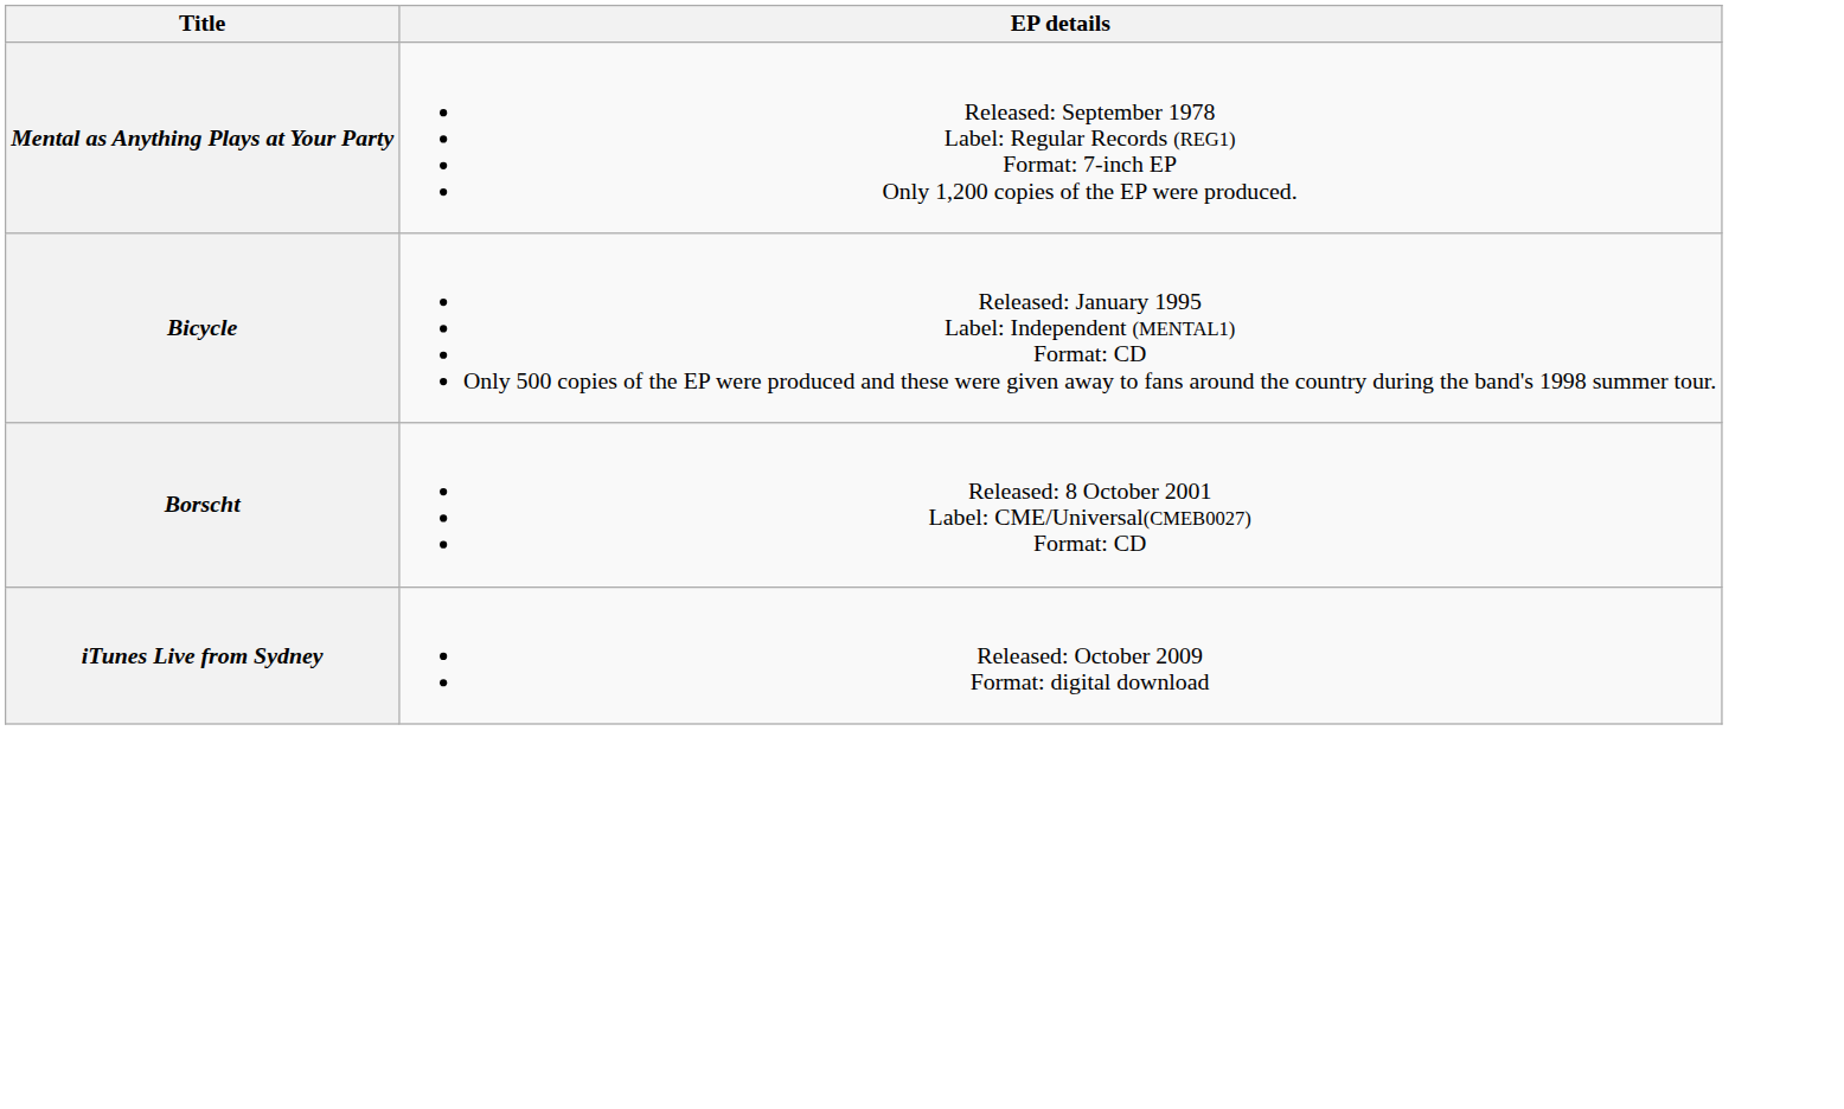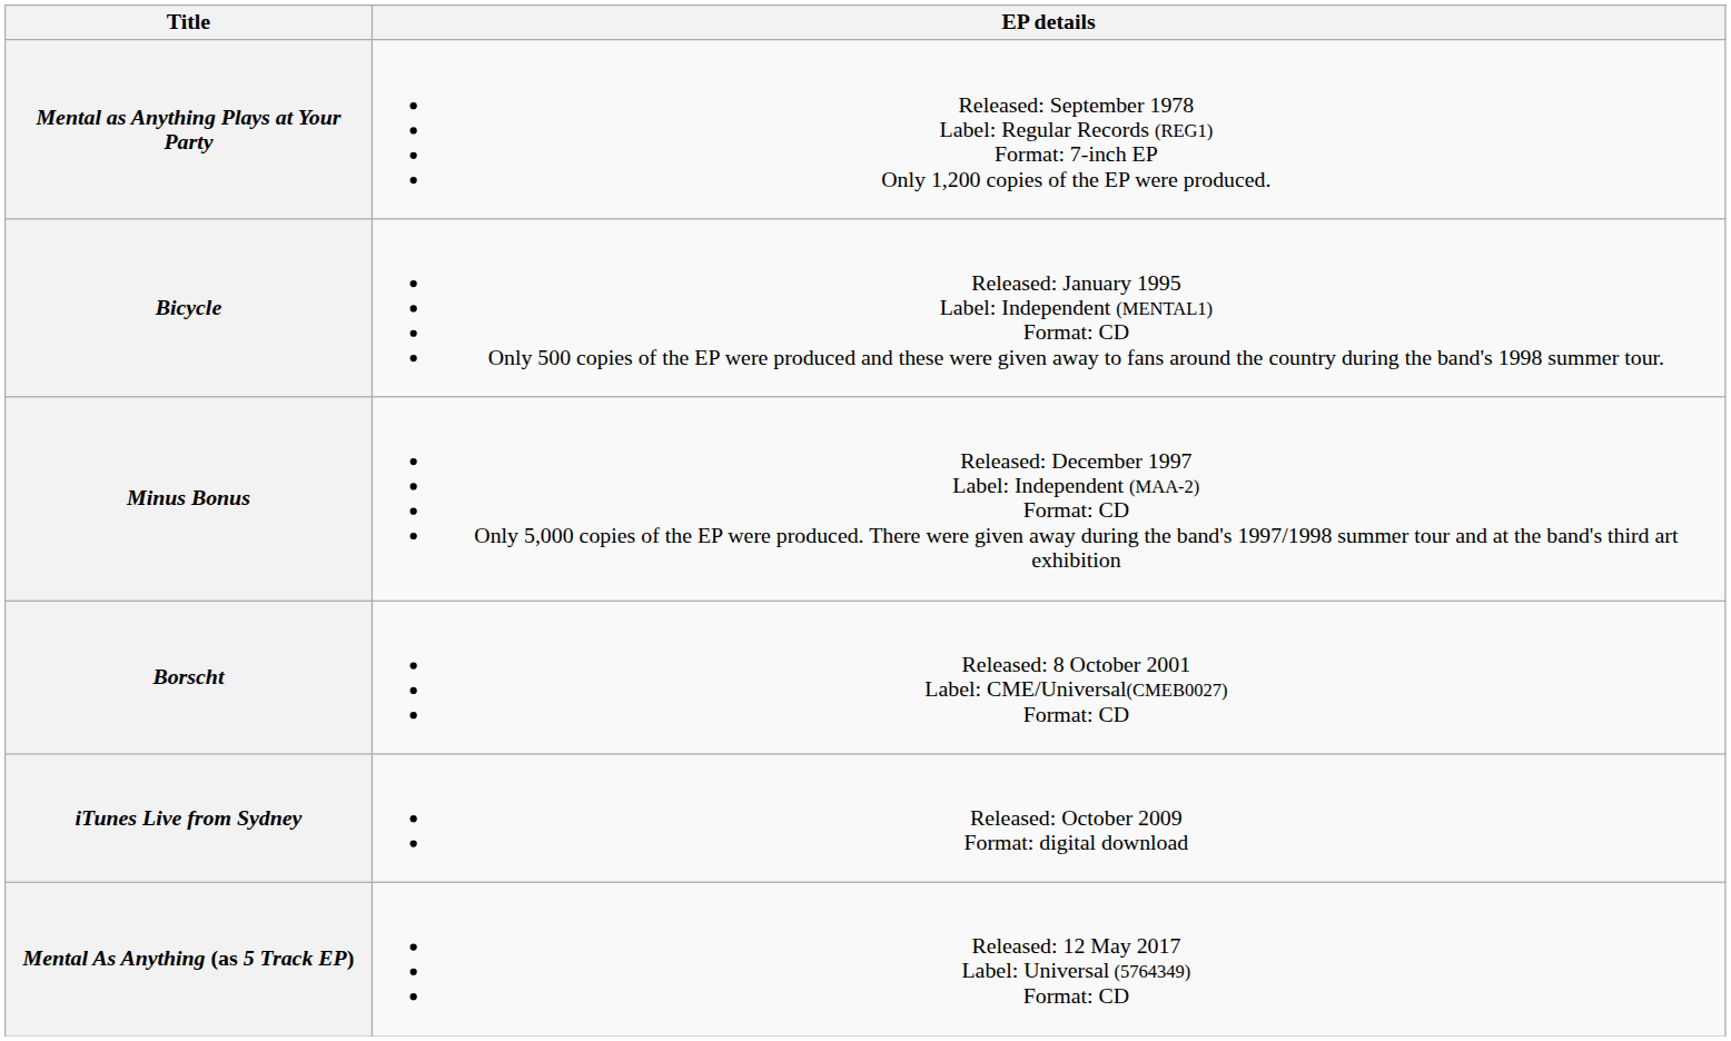+ row: Minus Bonus | Released: December 1997 Label: Independent (MAA-2) Format: CD Only 5,000 copies of the EP were produced. There were given away during the band's 1997/1998 summer tour and at the band's third art exhibition
+ row: Mental As Anything (as 5 Track EP) | Released: 12 May 2017 Label: Universal (5764349) Format: CD
